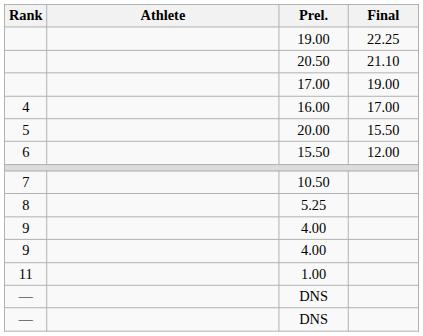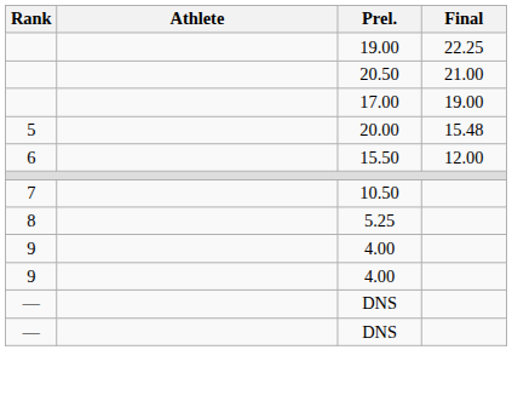20.50 | Final: 21.10 -> 21.00
- row: 4 | 16.00 | 17.00
20.00 | Final: 15.50 -> 15.48
- row: 11 | 1.00
